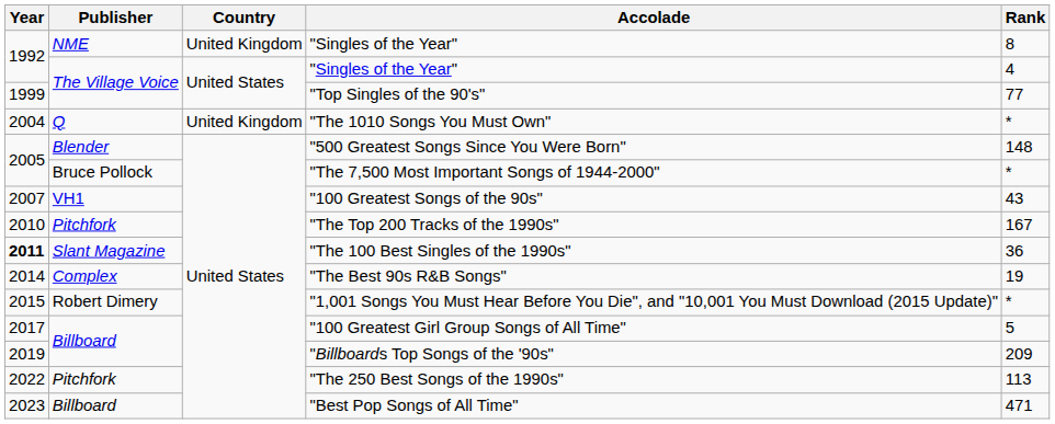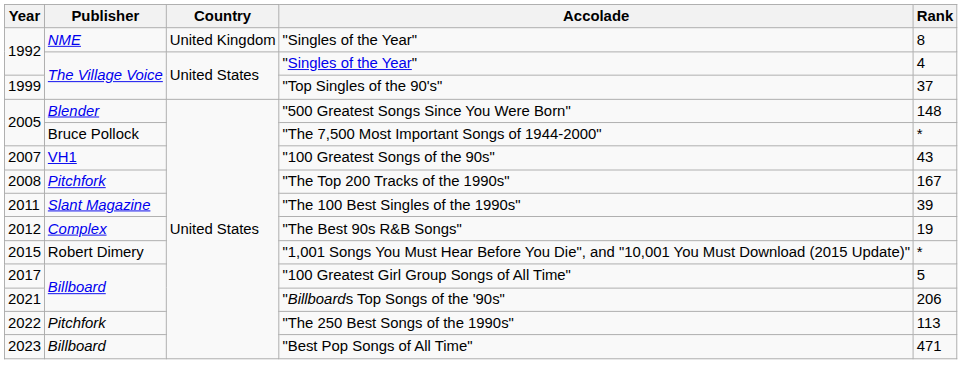"Top Singles of the 90's" | Rank: 77 -> 37
- row: 2004 | Q | United Kingdom | "The 1010 Songs You Must Own" | *
"The Top 200 Tracks of the 1990s" | Year: 2010 -> 2008
"The 100 Best Singles of the 1990s" | Year: bold -> normal
"The 100 Best Singles of the 1990s" | Rank: 36 -> 39
"The Best 90s R&B Songs" | Year: 2014 -> 2012
"Billboards Top Songs of the '90s" | Year: 2019 -> 2021
"Billboards Top Songs of the '90s" | Rank: 209 -> 206
